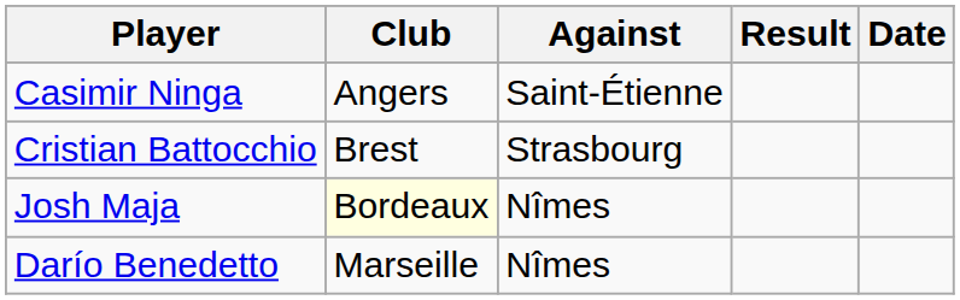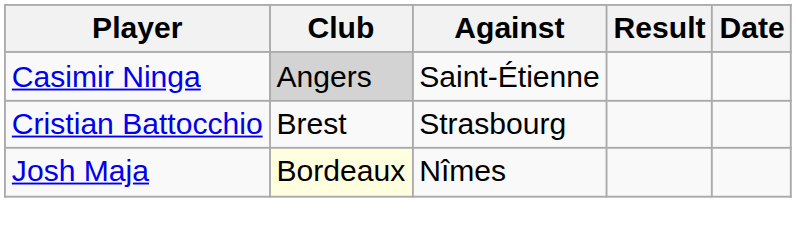Casimir Ninga | Club: no background -> lightgrey background
- row: Darío Benedetto | Marseille | Nîmes
